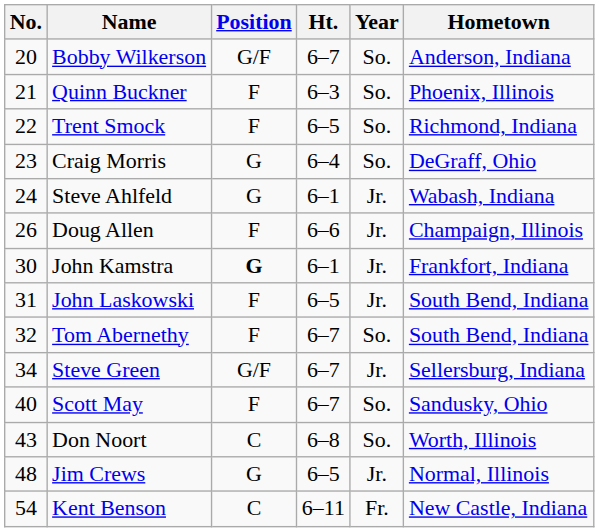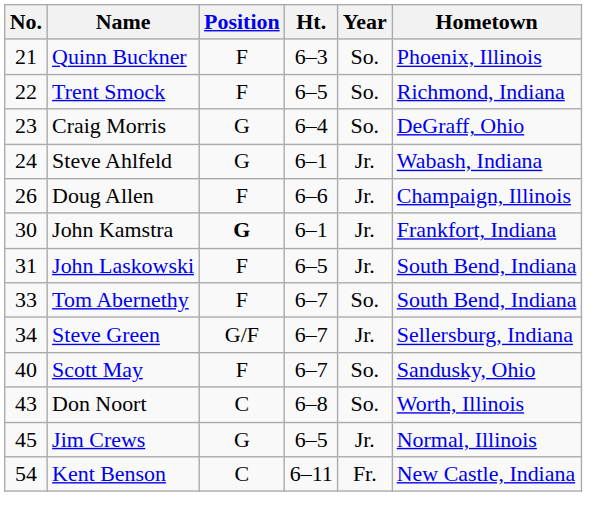- row: 20 | Bobby Wilkerson | G/F | 6–7 | So. | Anderson, Indiana
Tom Abernethy | No.: 32 -> 33
Jim Crews | No.: 48 -> 45
